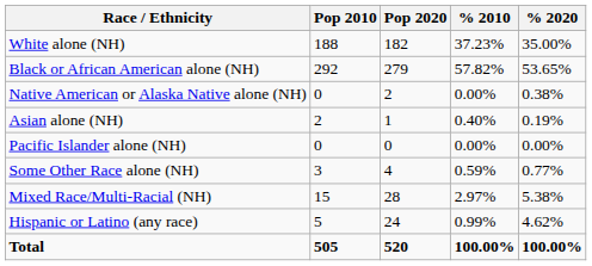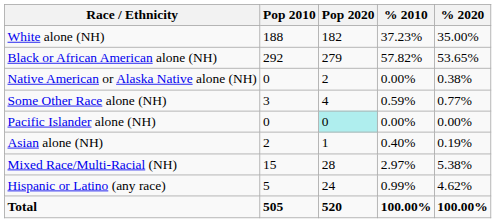rows swapped: Asian alone (NH) <-> Some Other Race alone (NH)
Pacific Islander alone (NH) | Pop 2020: no background -> paleturquoise background
